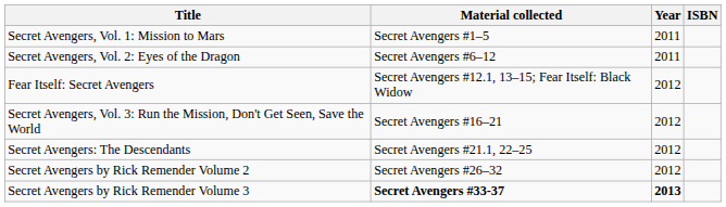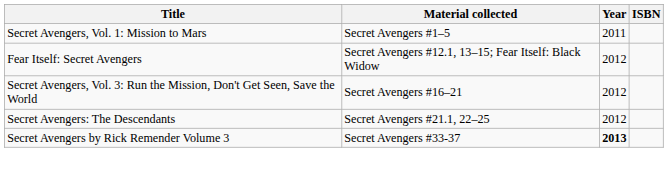- row: Secret Avengers, Vol. 2: Eyes of the Dragon | Secret Avengers #6–12 | 2011
- row: Secret Avengers by Rick Remender Volume 2 | Secret Avengers #26–32 | 2012
Secret Avengers by Rick Remender Volume 3 | Material collected: bold -> normal
